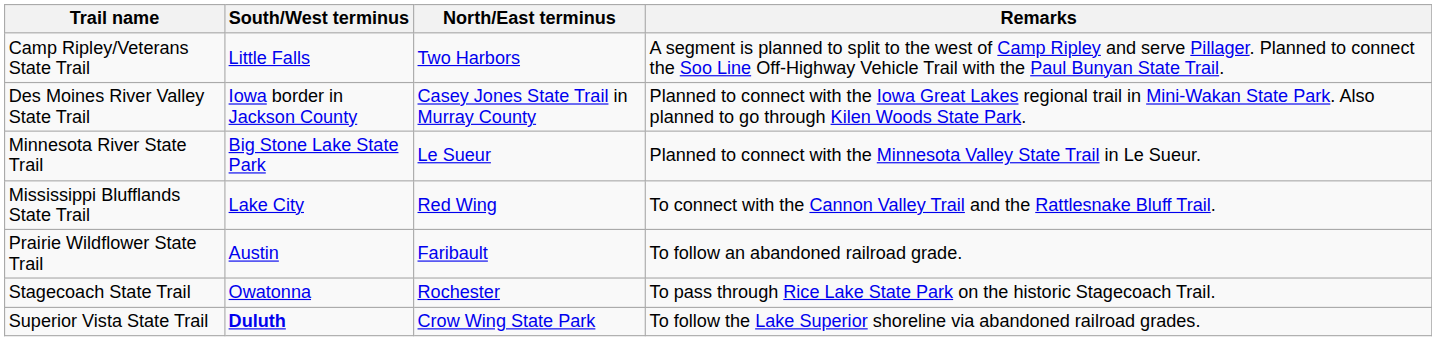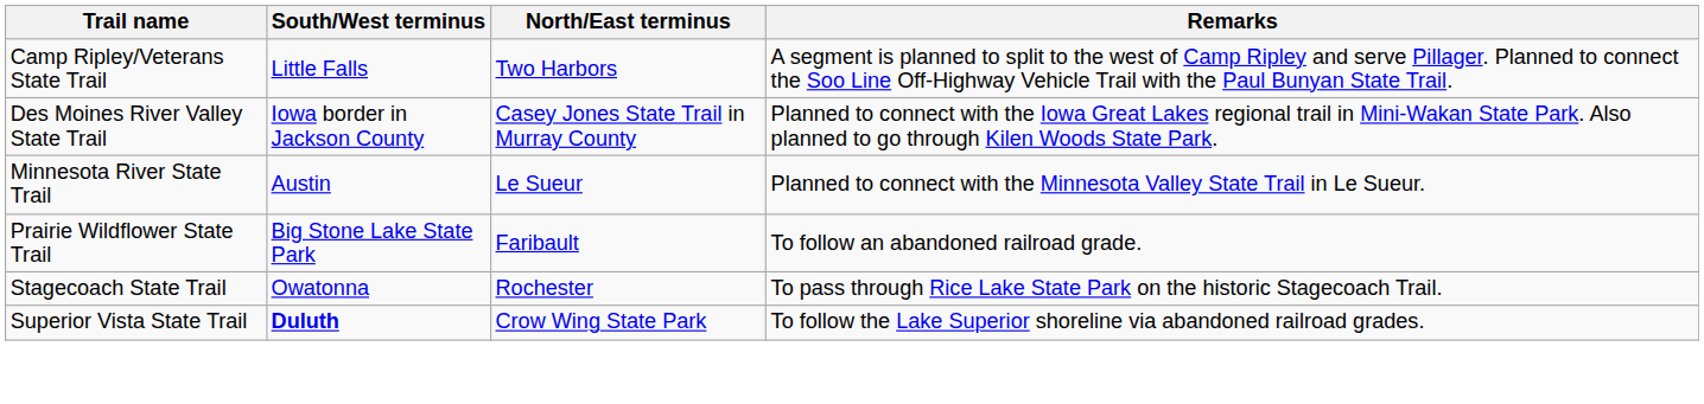Minnesota River State Trail | South/West terminus: Big Stone Lake State Park -> Austin
- row: Mississippi Blufflands State Trail | Lake City | Red Wing | To connect with the Cannon Valley Trail and the Rattlesnake Bluff Trail.
Prairie Wildflower State Trail | South/West terminus: Austin -> Big Stone Lake State Park
